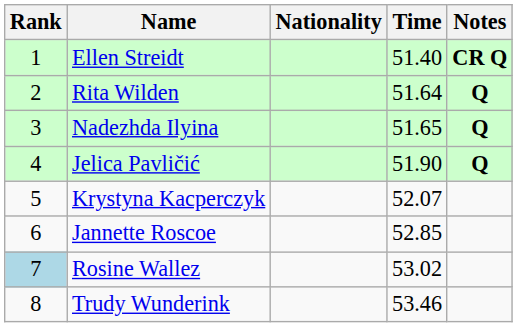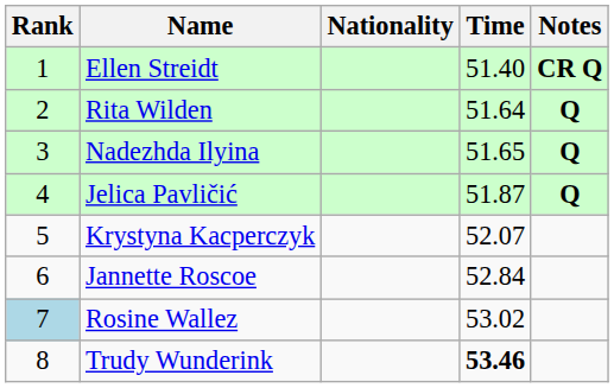Jelica Pavličić | Time: 51.90 -> 51.87
Jannette Roscoe | Time: 52.85 -> 52.84
Trudy Wunderink | Time: normal -> bold
